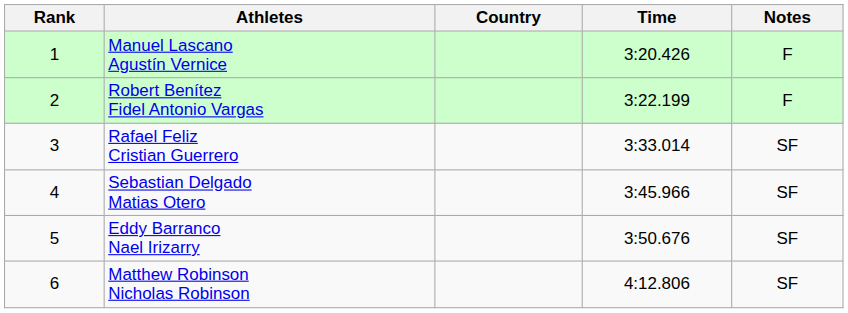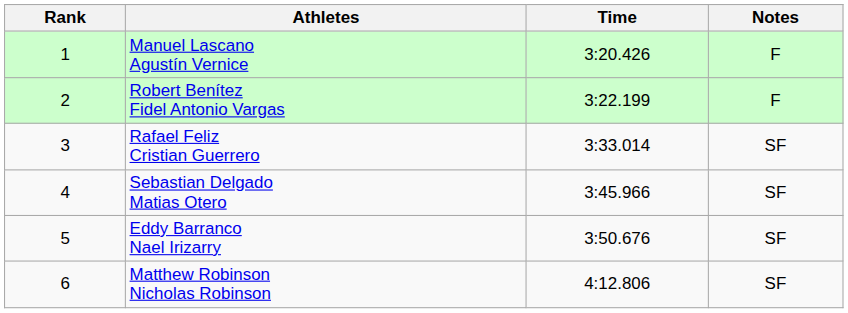- column: Country
